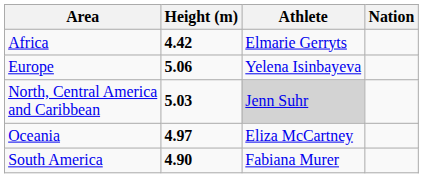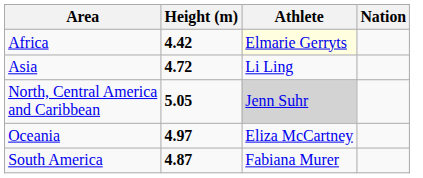Africa | Athlete: no background -> lightyellow background
+ row: Asia | 4.72 | Li Ling
- row: Europe | 5.06 | Yelena Isinbayeva
North, Central America and Caribbean | Height (m): 5.03 -> 5.05
South America | Height (m): 4.90 -> 4.87
